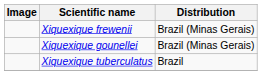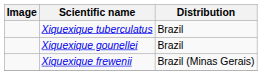rows swapped: Xiquexique frewenii <-> Xiquexique tuberculatus
Xiquexique gounellei | Distribution: Brazil (Minas Gerais) -> Brazil
